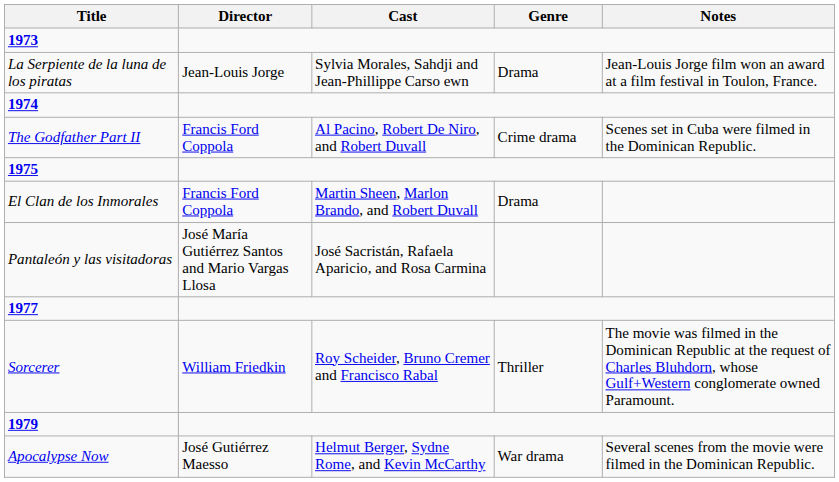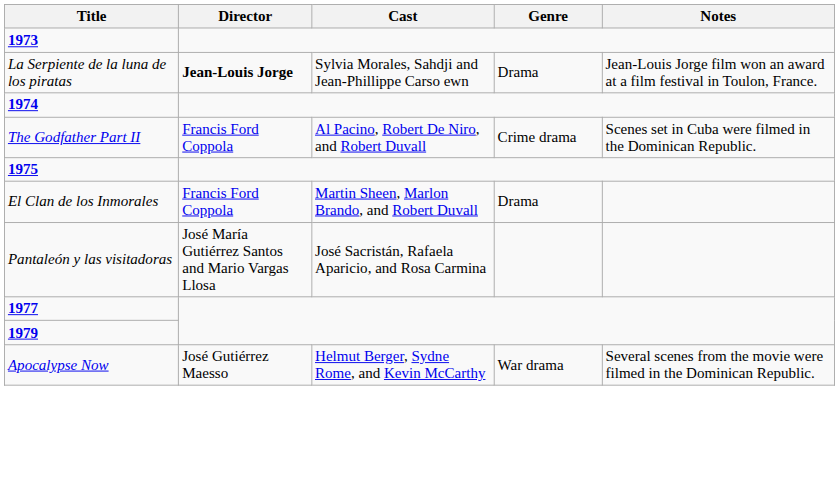La Serpiente de la luna de los piratas | Director: normal -> bold
- row: Sorcerer | William Friedkin | Roy Scheider, Bruno Cremer and Francisco Rabal | Thriller | The movie was filmed in the Dominican Republic at the request of Charles Bluhdorn, whose Gulf+Western conglomerate owned Paramount.
